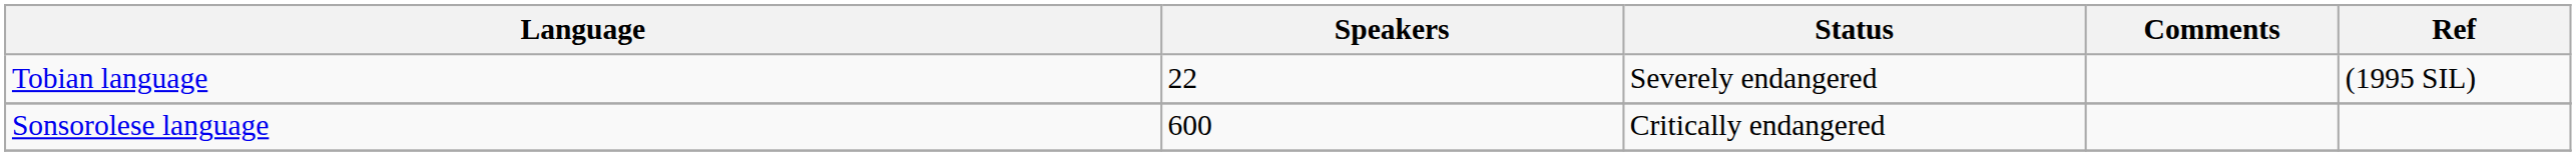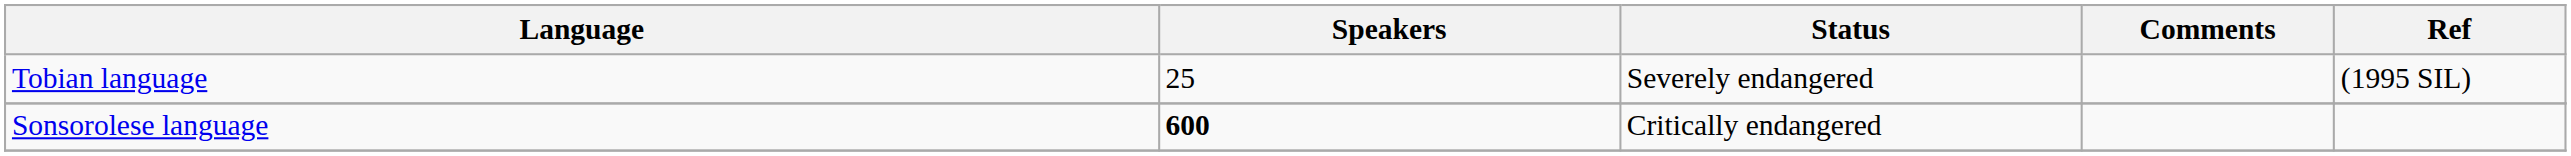Tobian language | Speakers: 22 -> 25
Sonsorolese language | Speakers: normal -> bold
